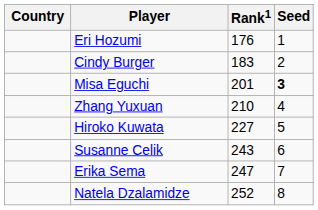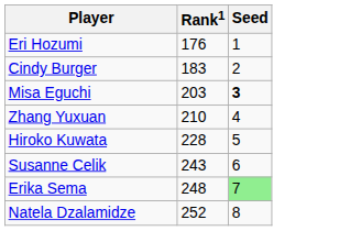- column: Country
Misa Eguchi | Rank1: 201 -> 203
Hiroko Kuwata | Rank1: 227 -> 228
Erika Sema | Rank1: 247 -> 248
Erika Sema | Seed: no background -> lightgreen background
